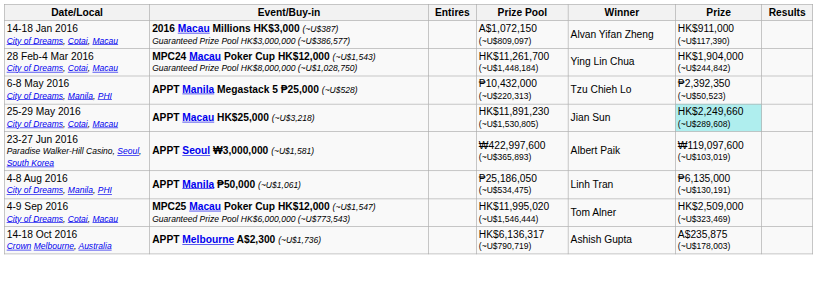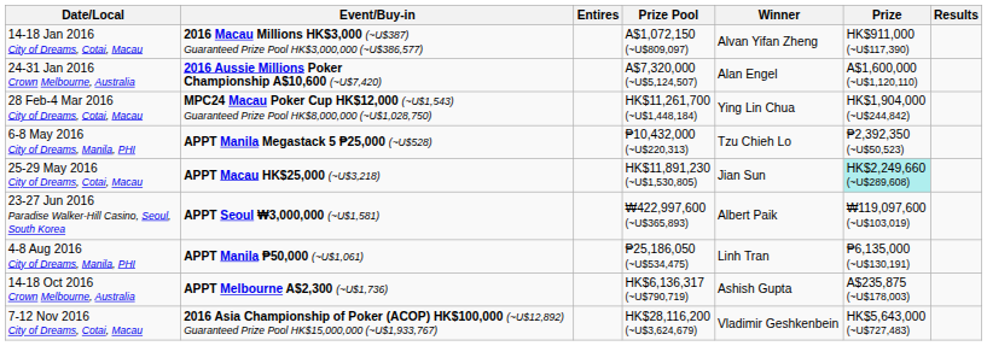+ row: 24-31 Jan 2016 Crown Melbourne, Australia | 2016 Aussie Millions Poker Championship A$10,600 (~U$7,420) | A$7,320,000 (~U$5,124,507) | Alan Engel | A$1,600,000 (~U$1,120,110)
- row: 4-9 Sep 2016 City of Dreams, Cotai, Macau | MPC25 Macau Poker Cup HK$12,000 (~U$1,547) Guaranteed Prize Pool HK$6,000,000 (~U$773,543) | HK$11,995,020 (~U$1,546,444) | Tom Alner | HK$2,509,000 (~U$323,469)
+ row: 7-12 Nov 2016 City of Dreams, Cotai, Macau | 2016 Asia Championship of Poker (ACOP) HK$100,000 (~U$12,892) Guaranteed Prize Pool HK$15,000,000 (~U$1,933,767) | HK$28,116,200 (~U$3,624,679) | Vladimir Geshkenbein | HK$5,643,000 (~U$727,483)
